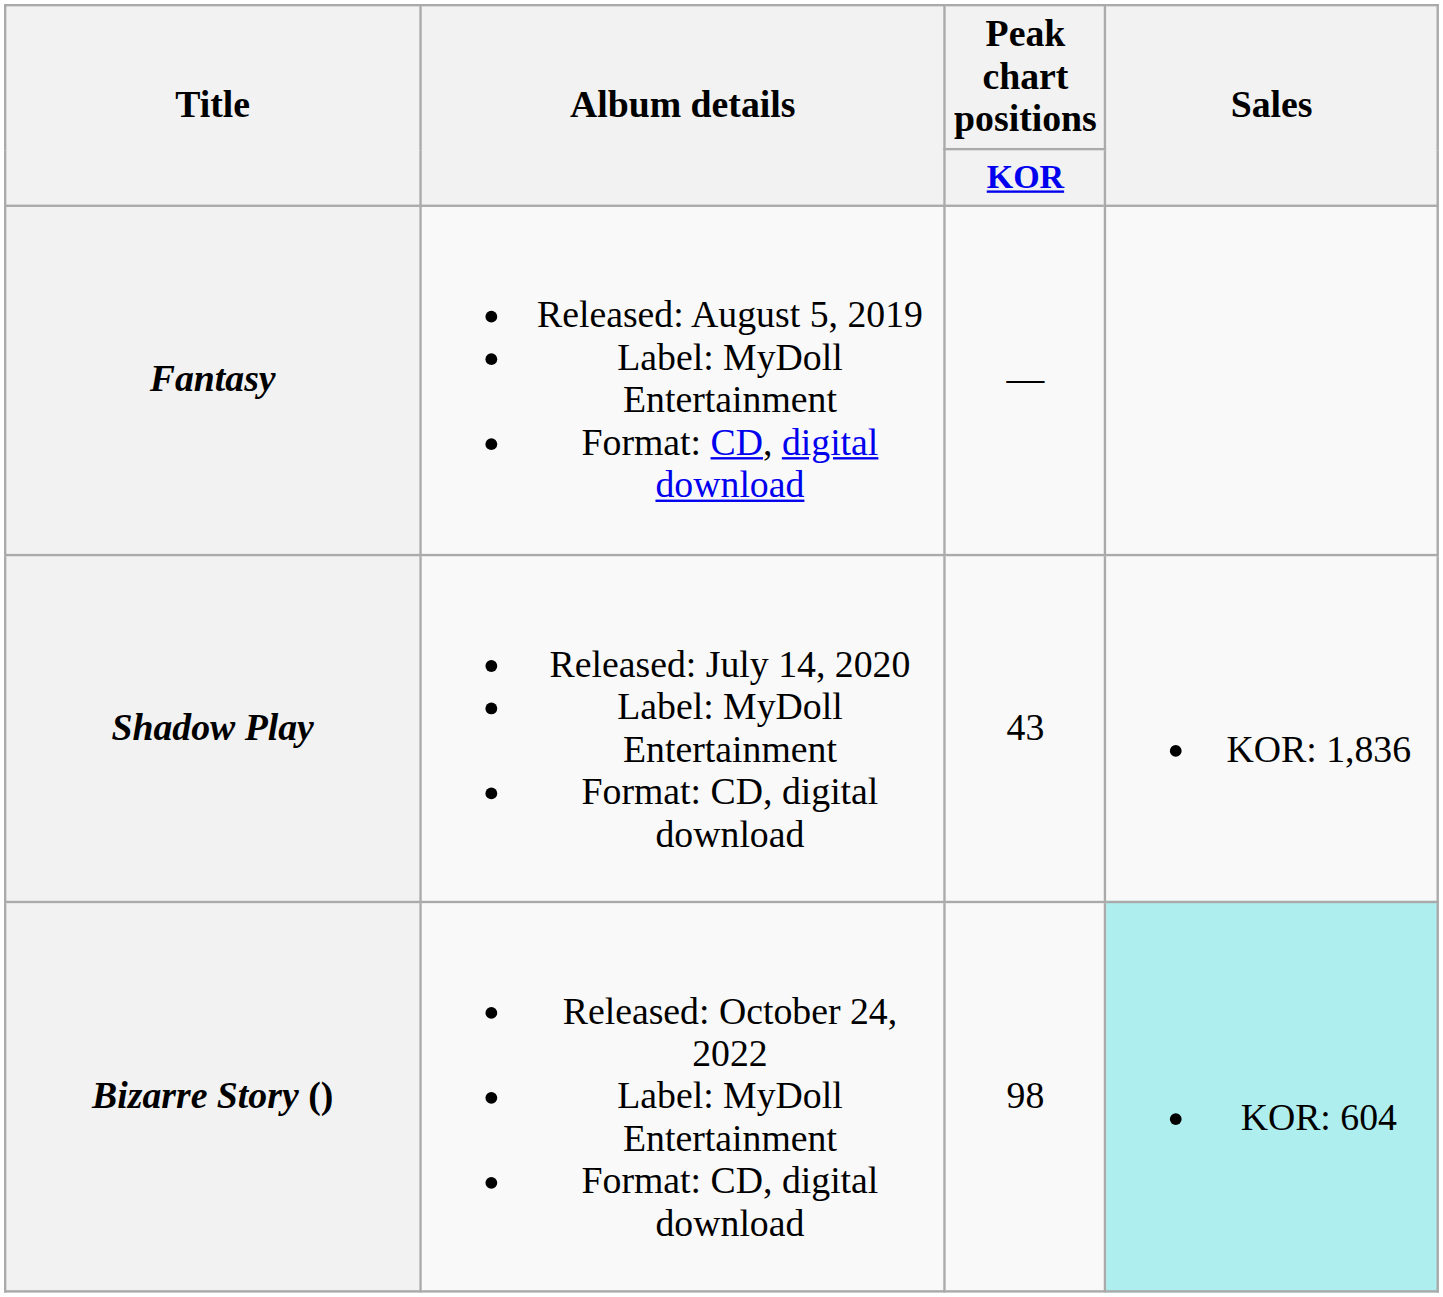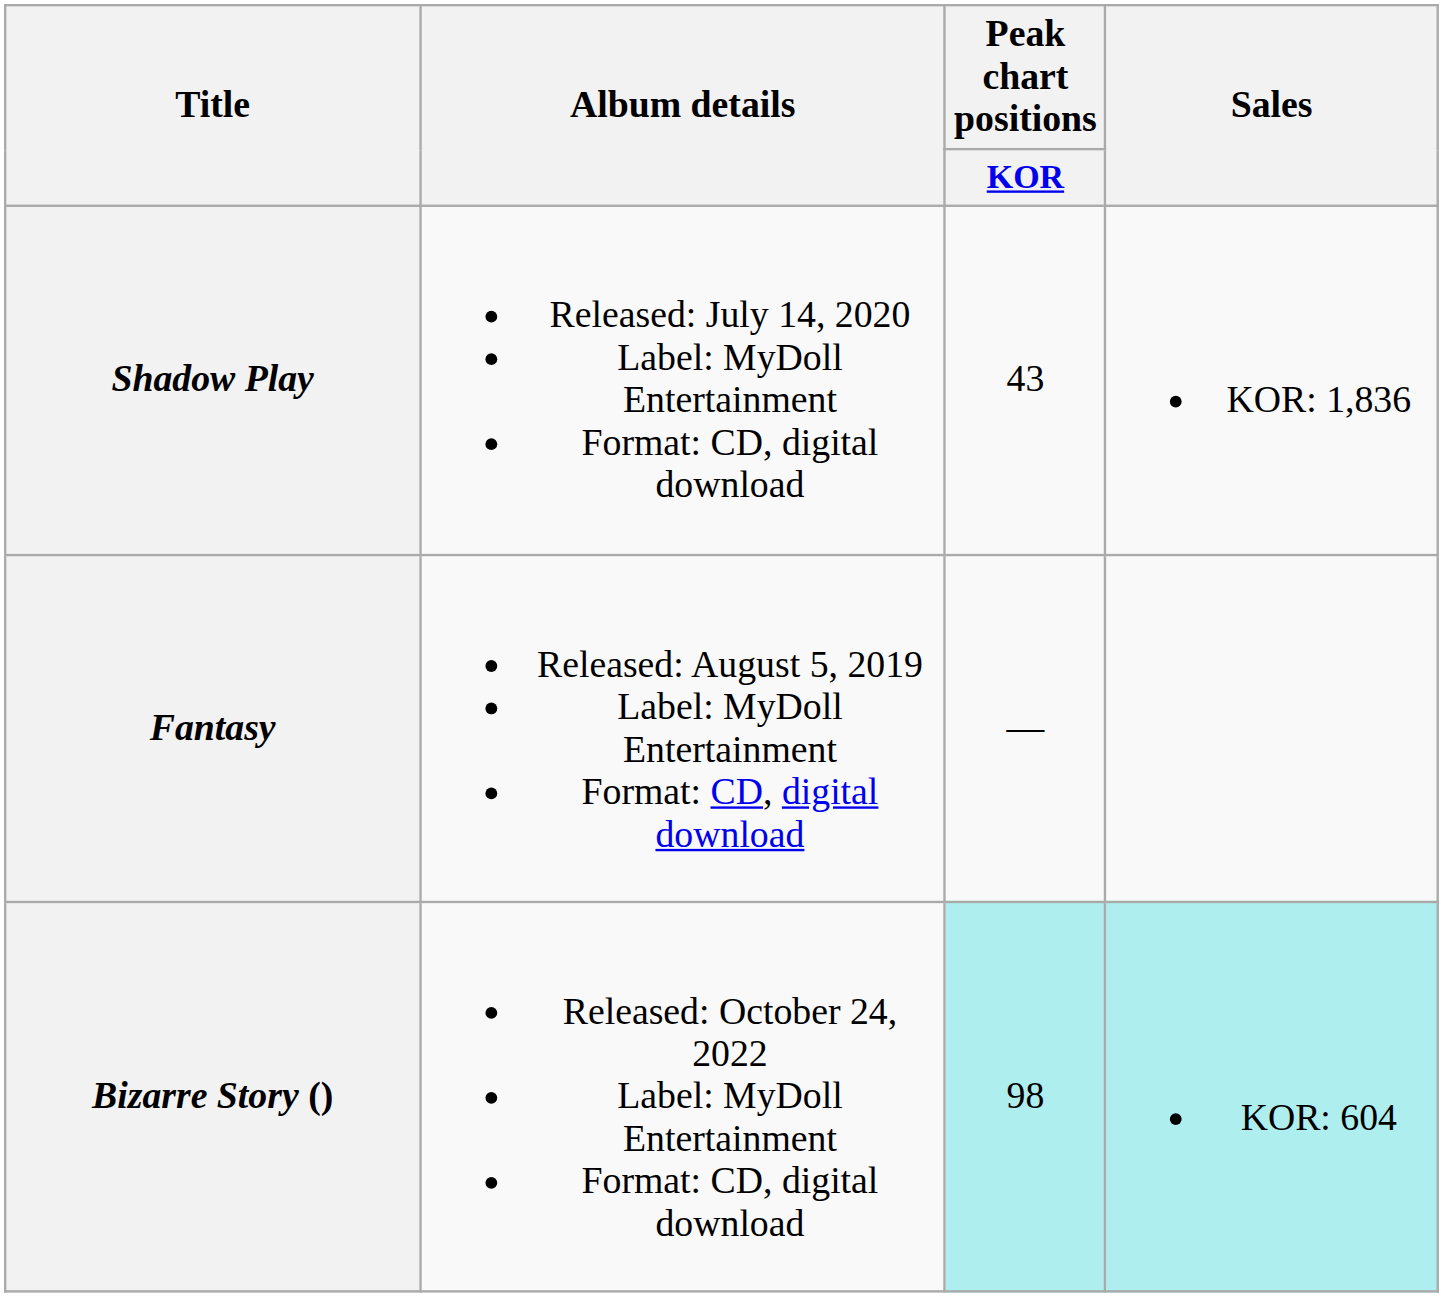rows swapped: Fantasy <-> Shadow Play
Bizarre Story () | Peak chart positions / KOR: no background -> paleturquoise background
